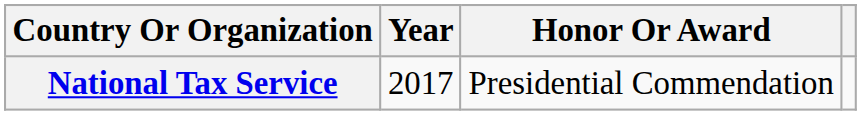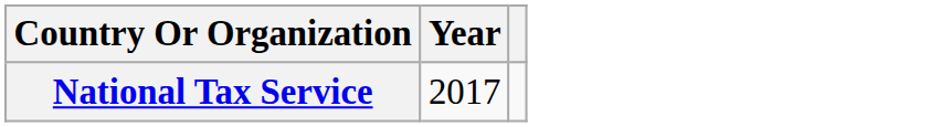- column: Honor Or Award | Presidential Commendation
